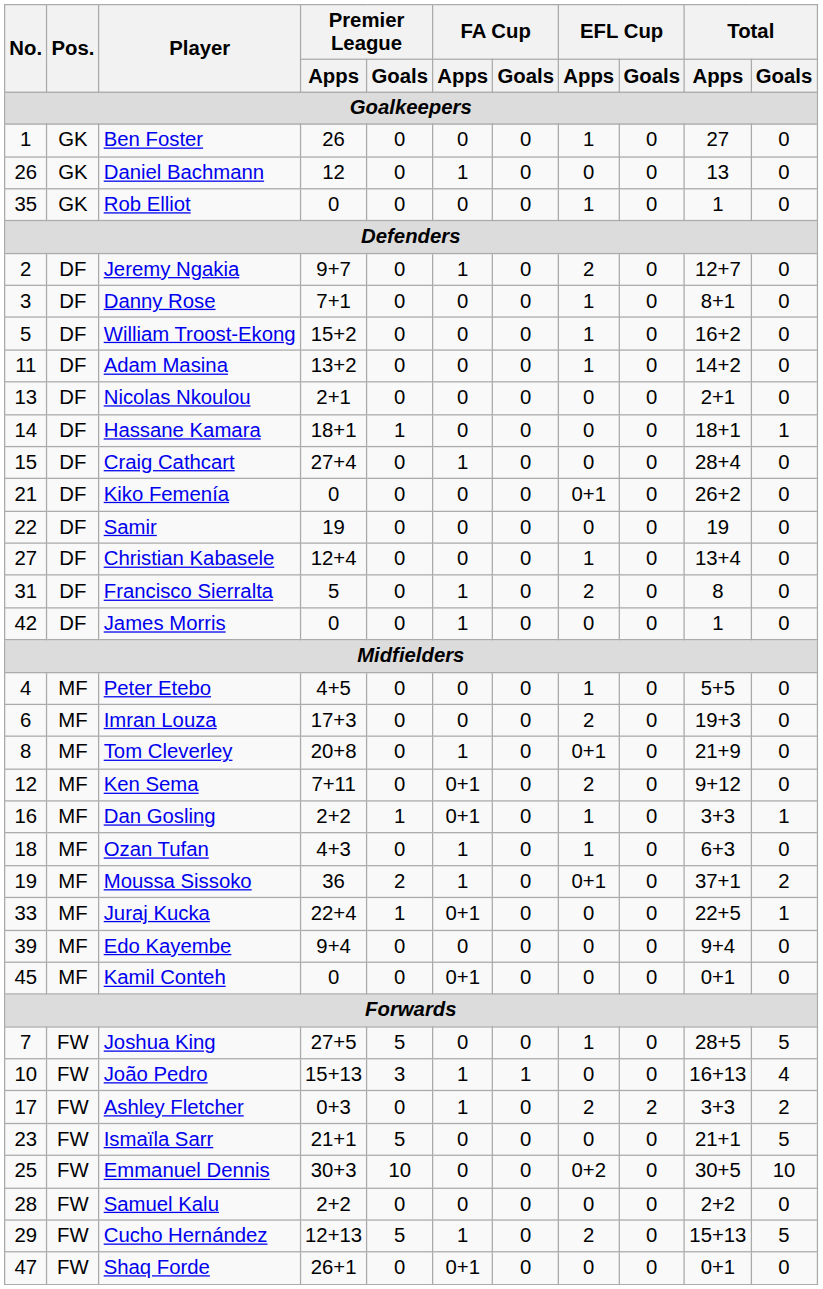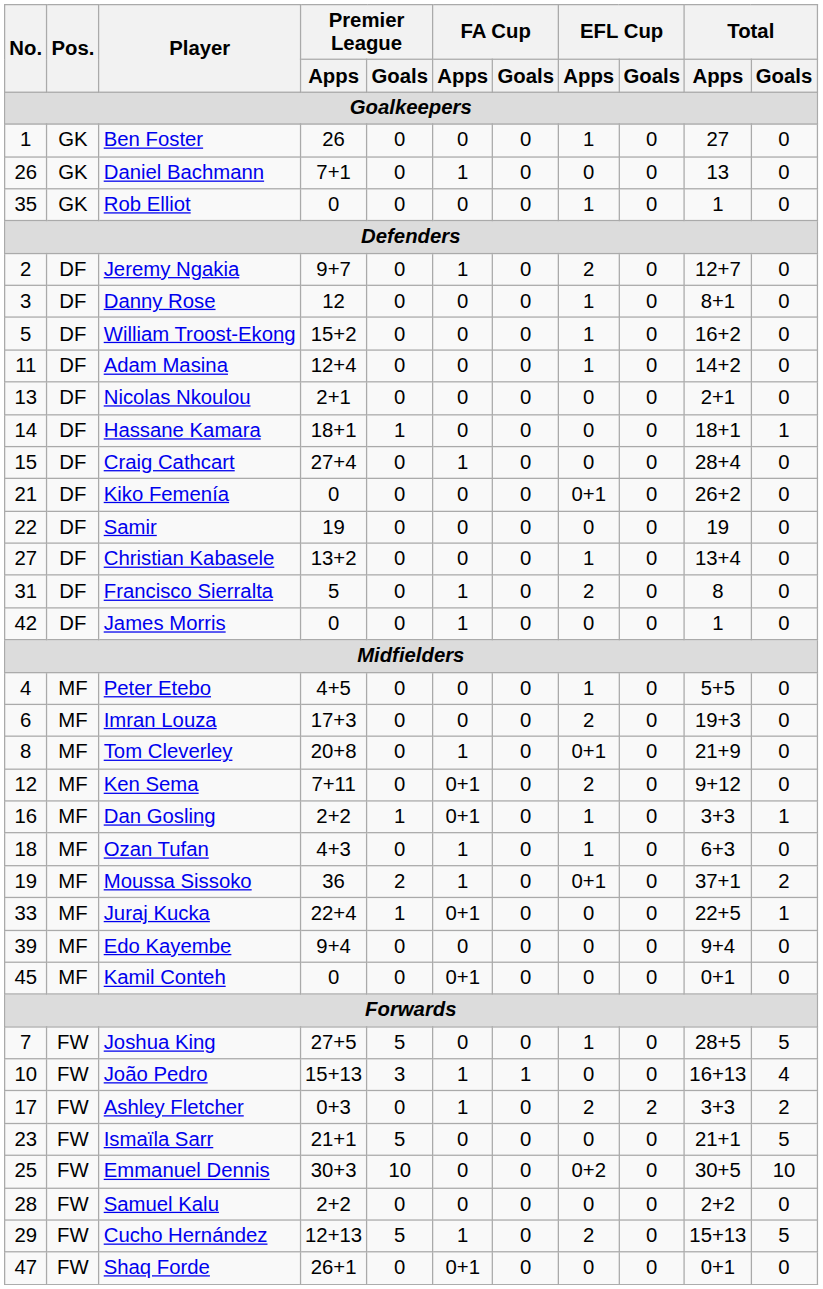Daniel Bachmann | Premier League / Apps: 12 -> 7+1
Danny Rose | Premier League / Apps: 7+1 -> 12
Adam Masina | Premier League / Apps: 13+2 -> 12+4
Christian Kabasele | Premier League / Apps: 12+4 -> 13+2
